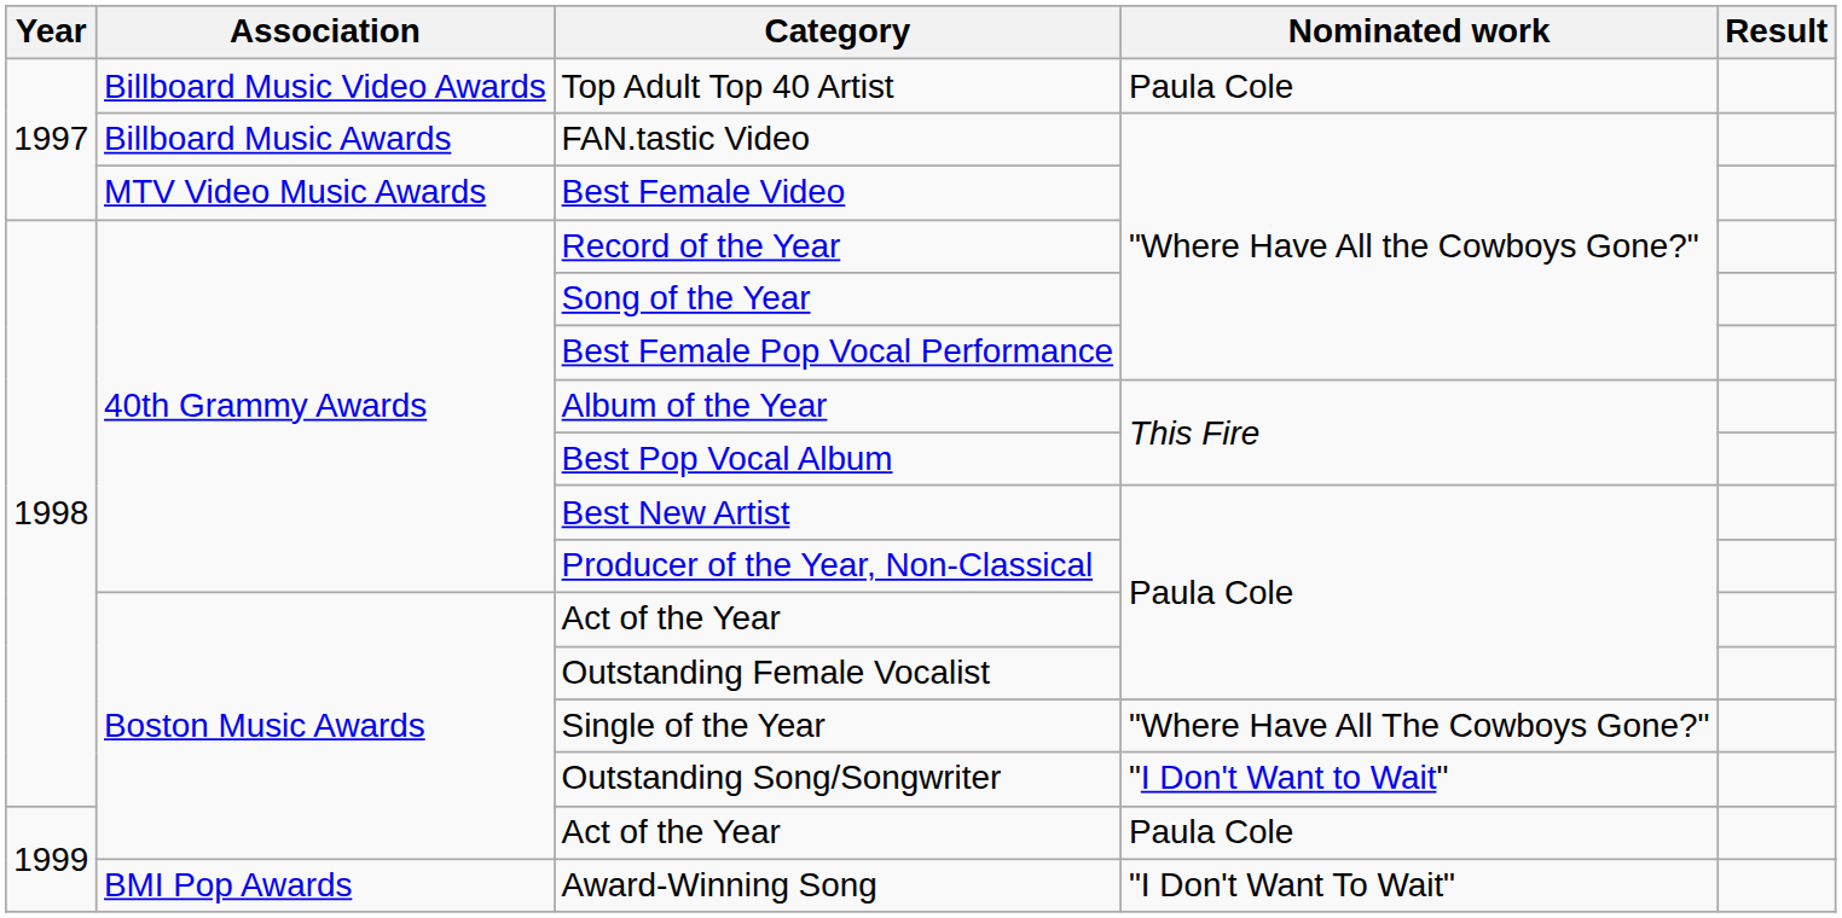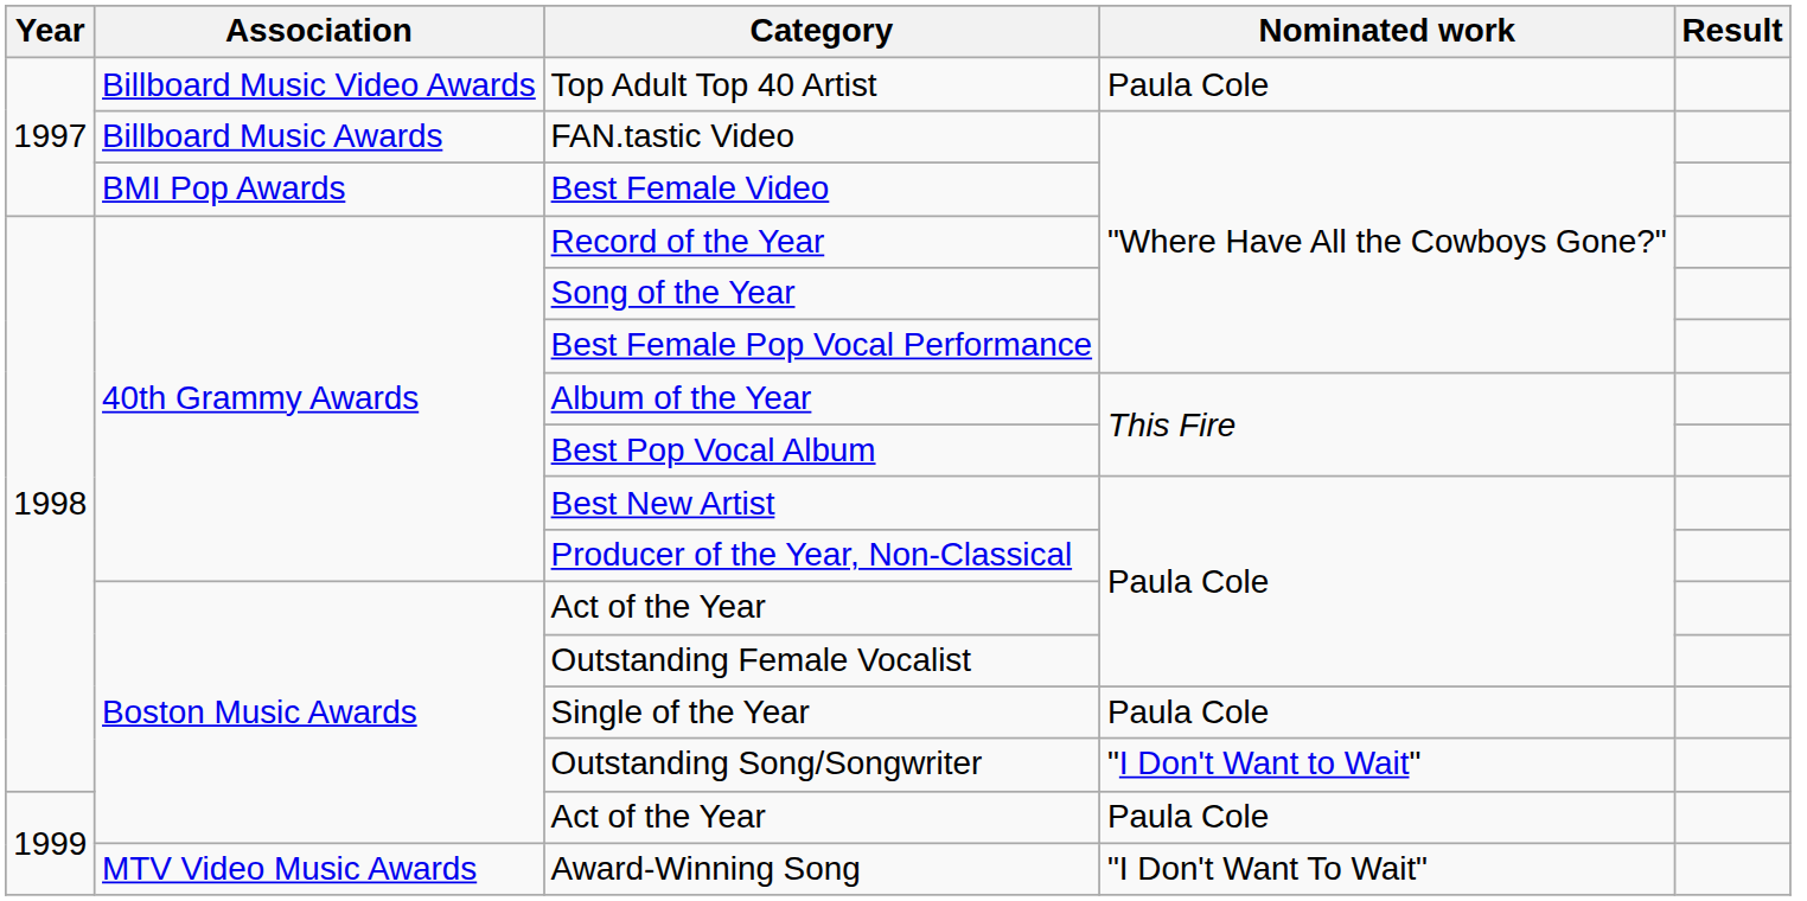Best Female Video | Association: MTV Video Music Awards -> BMI Pop Awards
Single of the Year | Nominated work: "Where Have All The Cowboys Gone?" -> Paula Cole
Award-Winning Song | Association: BMI Pop Awards -> MTV Video Music Awards
